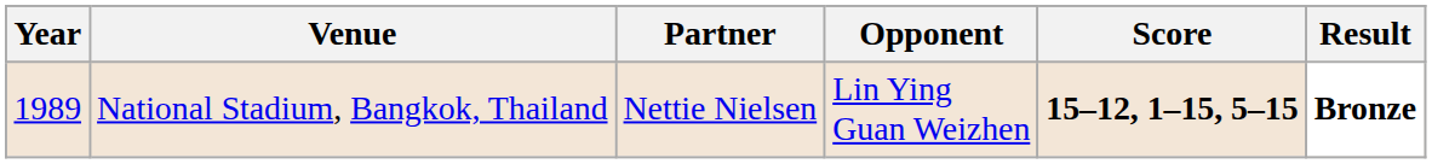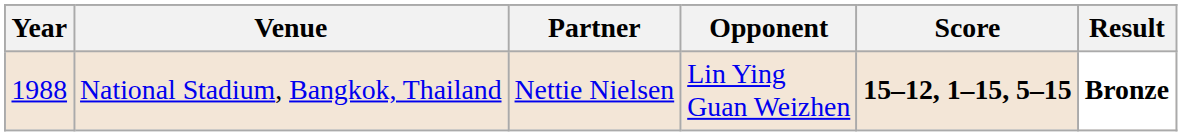National Stadium, Bangkok, Thailand | Year: 1989 -> 1988
